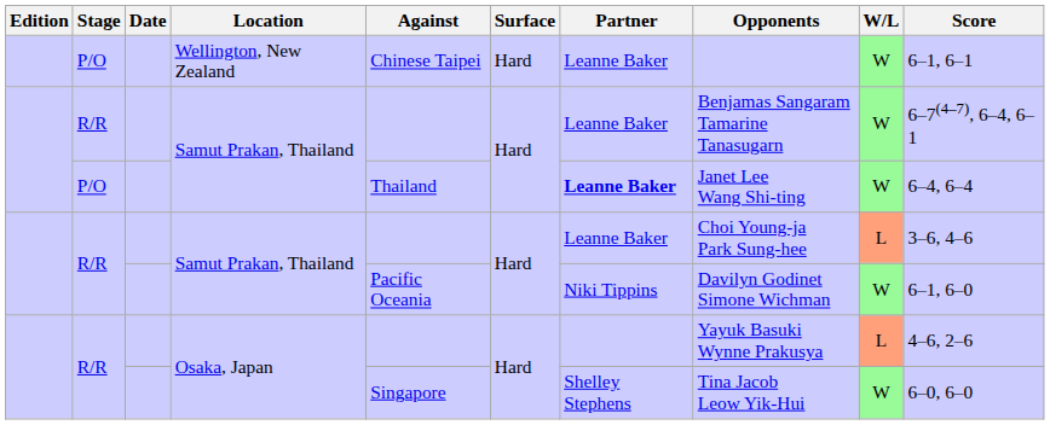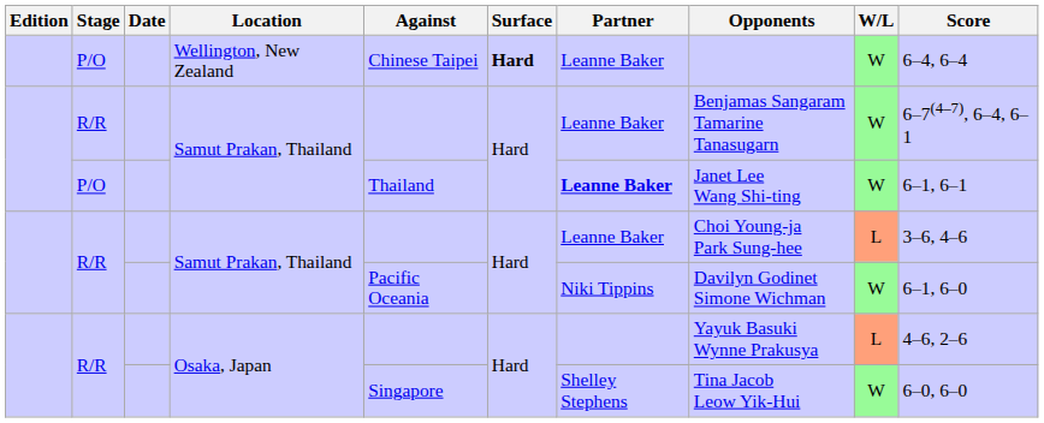Wellington, New Zealand | Surface: normal -> bold
Wellington, New Zealand | Score: 6–1, 6–1 -> 6–4, 6–4
P/O / Samut Prakan, Thailand | Score: 6–4, 6–4 -> 6–1, 6–1
